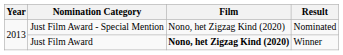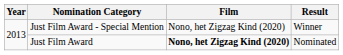Just Film Award - Special Mention | Result: Nominated -> Winner
Just Film Award | Result: Winner -> Nominated
